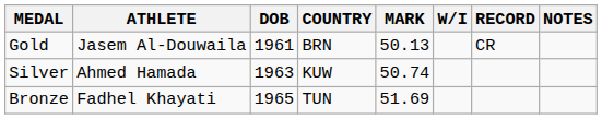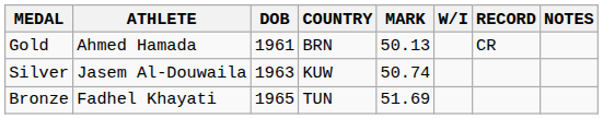Gold | ATHLETE: Jasem Al-Douwaila -> Ahmed Hamada
Silver | ATHLETE: Ahmed Hamada -> Jasem Al-Douwaila
